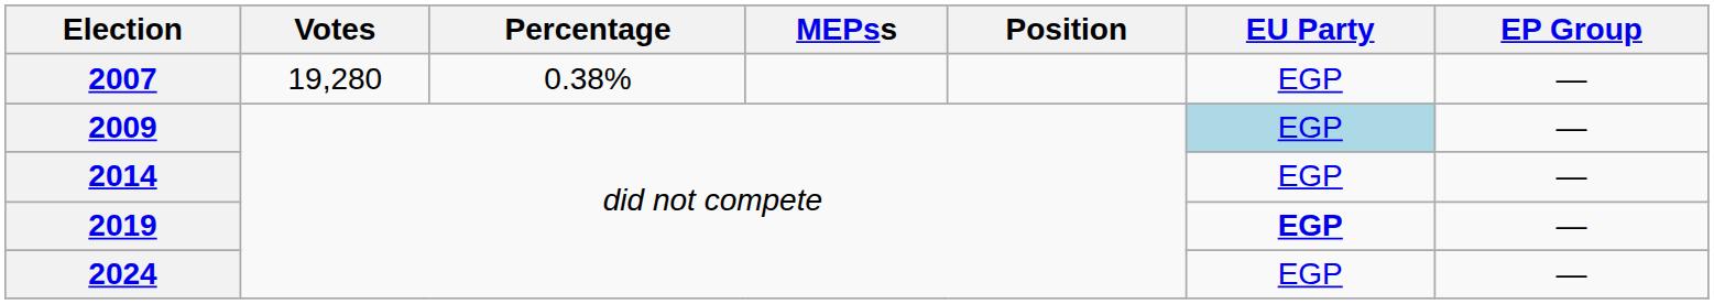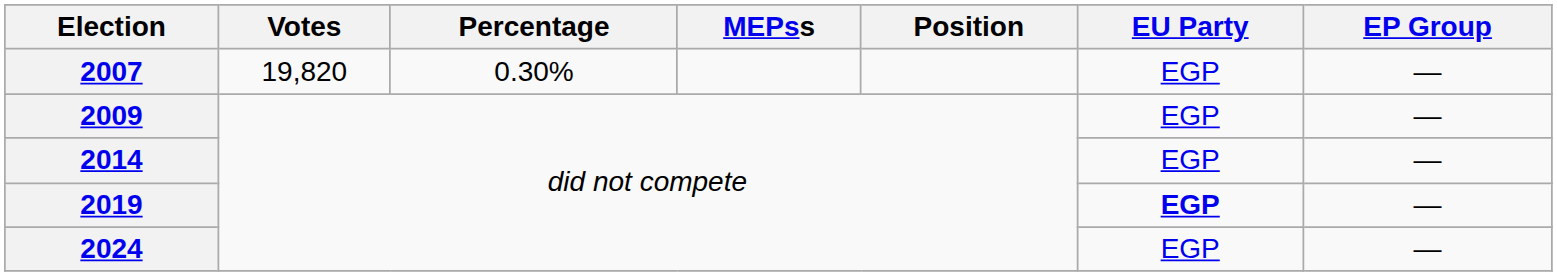2007 | Votes: 19,280 -> 19,820
2007 | Percentage: 0.38% -> 0.30%
2009 | EU Party: lightblue background -> no background
